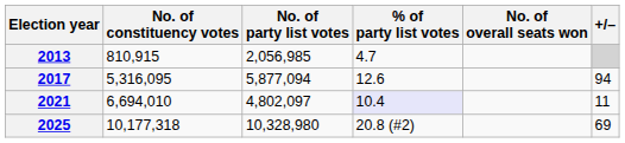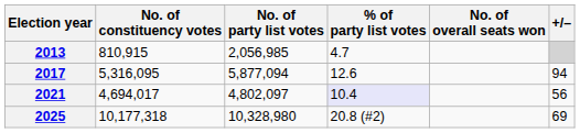2021 | No. of constituency votes: 6,694,010 -> 4,694,017
2021 | +/–: 11 -> 56
